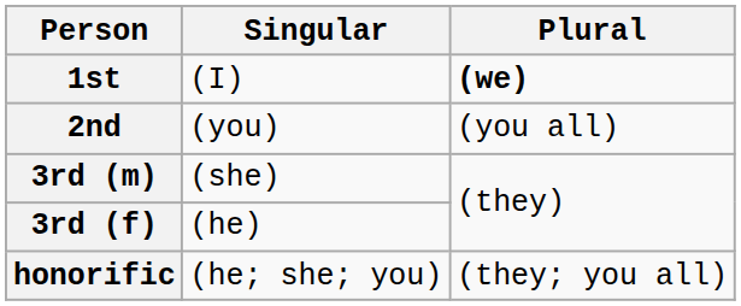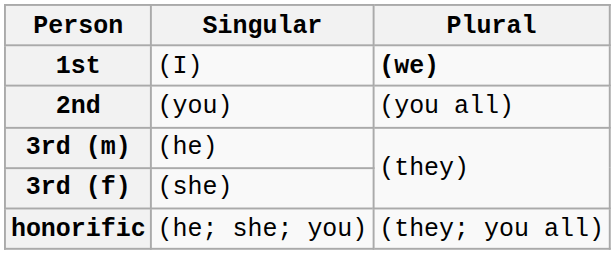3rd (m) | Singular: (she) -> (he)
3rd (f) | Singular: (he) -> (she)
